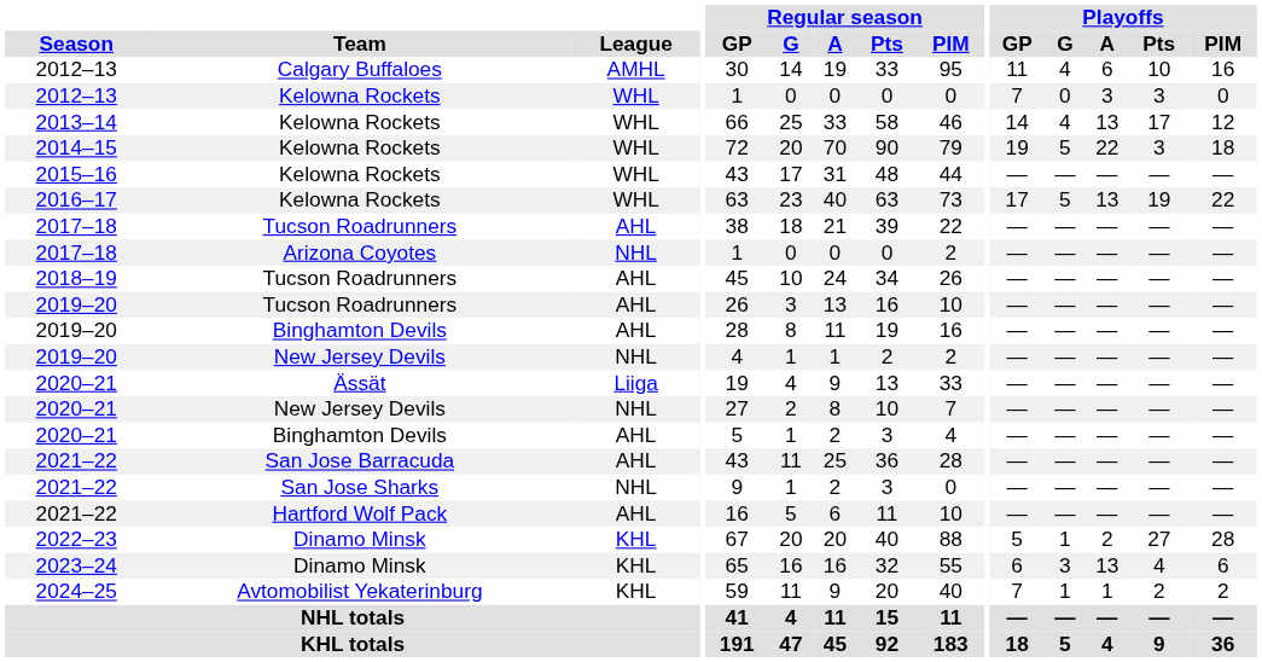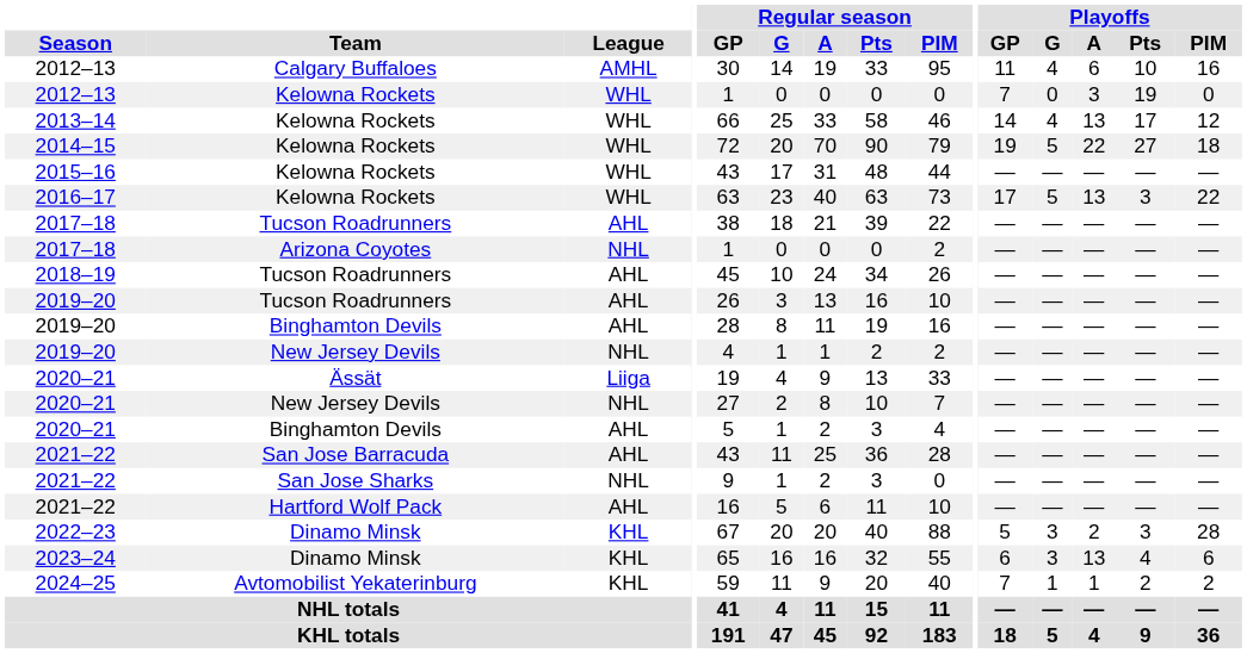2012–13 / Kelowna Rockets | Playoffs / Pts: 3 -> 19
2014–15 | Playoffs / Pts: 3 -> 27
2016–17 | Playoffs / Pts: 19 -> 3
2022–23 | Playoffs / G: 1 -> 3
2022–23 | Playoffs / Pts: 27 -> 3
